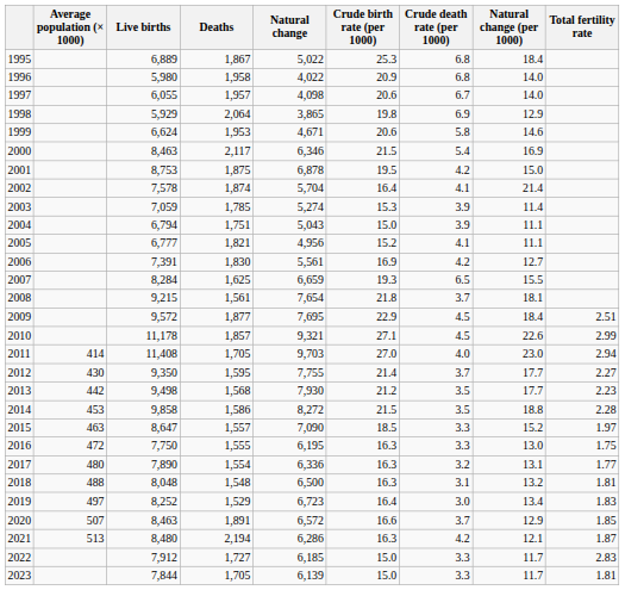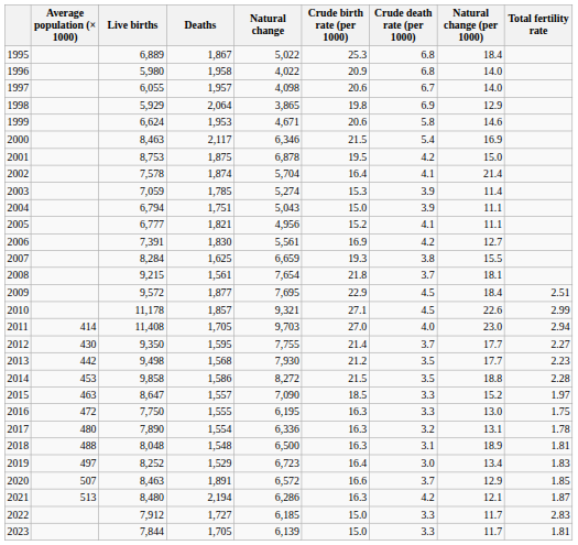2007 | Crude death rate (per 1000): 6.5 -> 3.8
2017 | Total fertility rate: 1.77 -> 1.78
2018 | Natural change (per 1000): 13.2 -> 18.9
